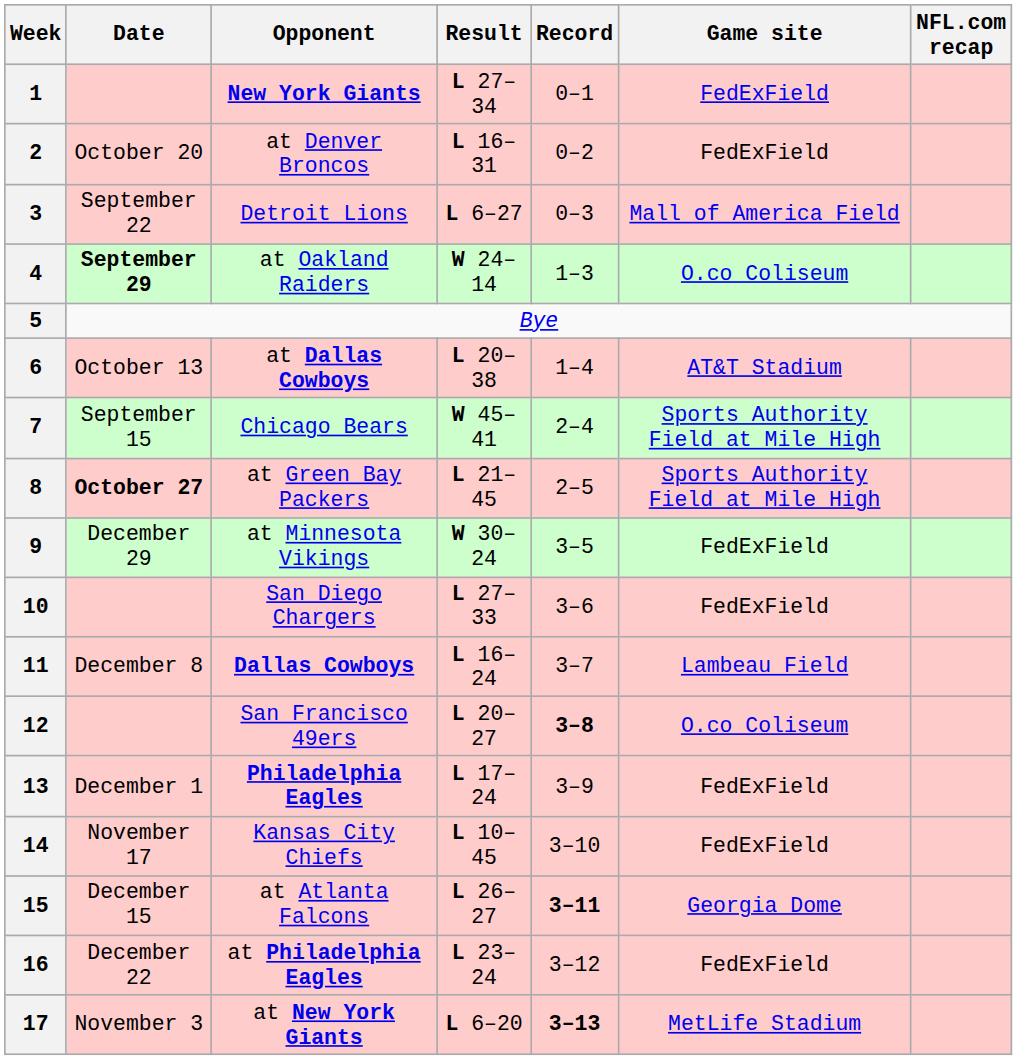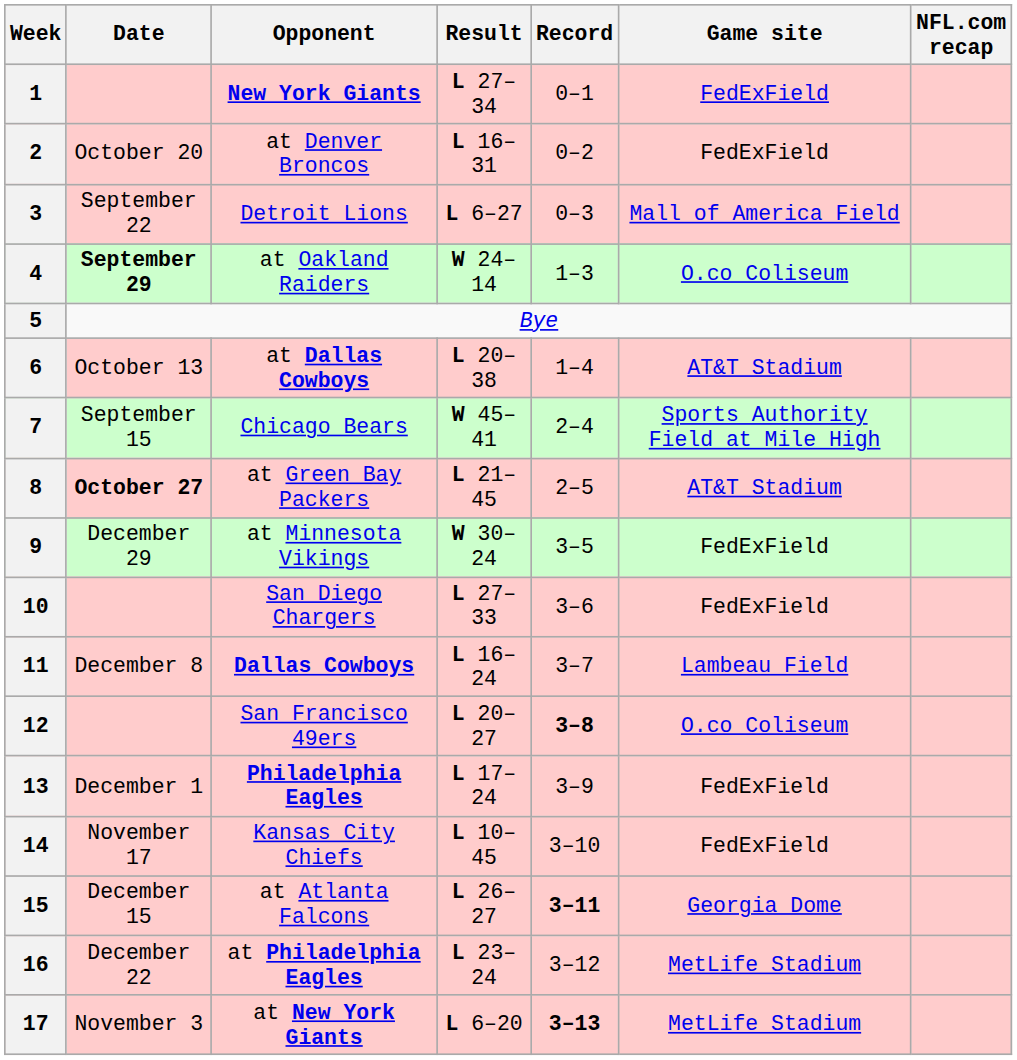8 | Game site: Sports Authority Field at Mile High -> AT&T Stadium
16 | Game site: FedExField -> MetLife Stadium
